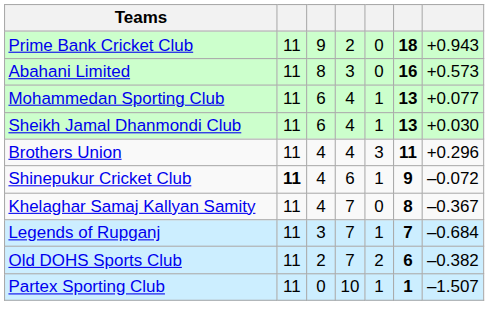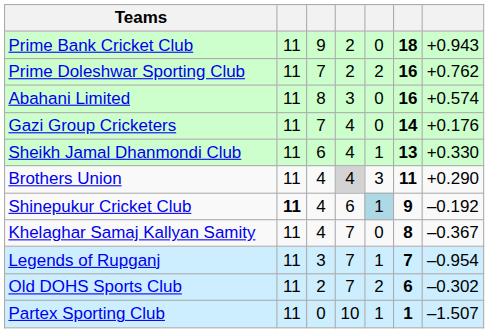+ row: Prime Doleshwar Sporting Club | 11 | 7 | 2 | 2 | 16 | +0.762
Abahani Limited | column 7: +0.573 -> +0.574
+ row: Gazi Group Cricketers | 11 | 7 | 4 | 0 | 14 | +0.176
- row: Mohammedan Sporting Club | 11 | 6 | 4 | 1 | 13 | +0.077
Sheikh Jamal Dhanmondi Club | column 7: +0.030 -> +0.330
Brothers Union | column 4: no background -> lightgrey background
Brothers Union | column 7: +0.296 -> +0.290
Shinepukur Cricket Club | column 5: no background -> lightblue background
Shinepukur Cricket Club | column 7: –0.072 -> –0.192
Legends of Rupganj | column 7: –0.684 -> –0.954
Old DOHS Sports Club | column 7: –0.382 -> –0.302
